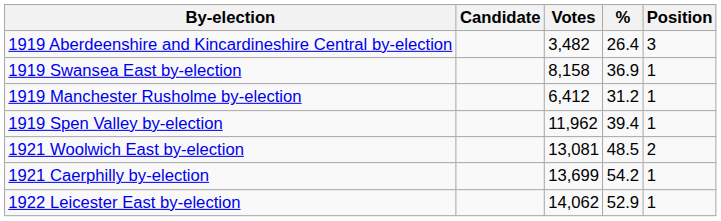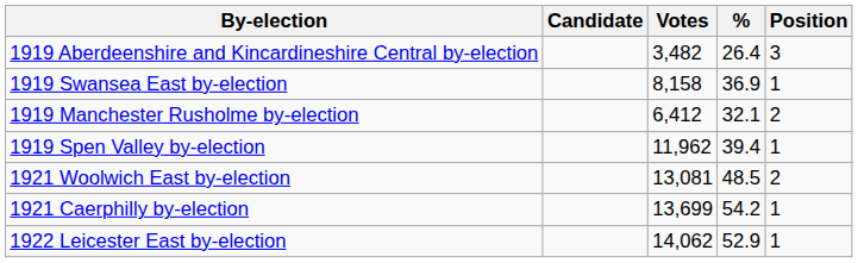1919 Manchester Rusholme by-election | %: 31.2 -> 32.1
1919 Manchester Rusholme by-election | Position: 1 -> 2
